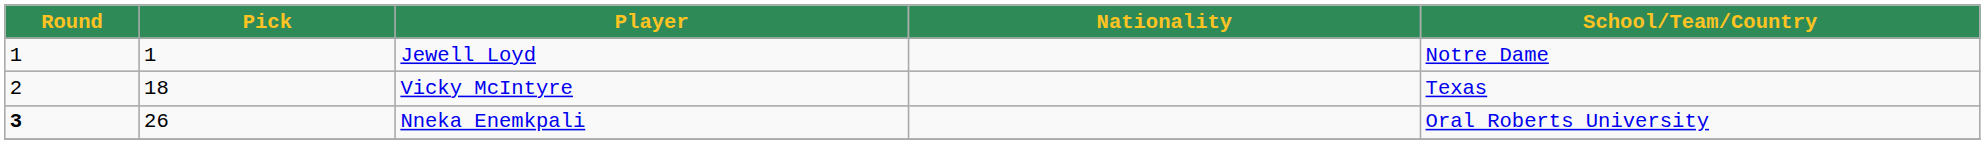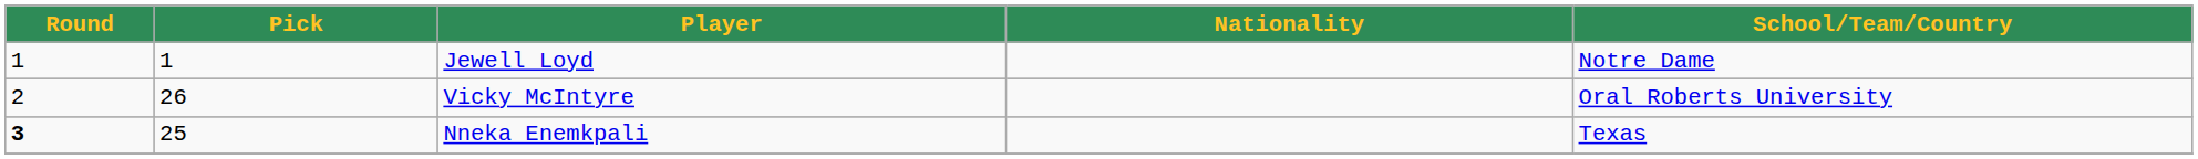Vicky McIntyre | Pick: 18 -> 26
Vicky McIntyre | School/Team/Country: Texas -> Oral Roberts University
Nneka Enemkpali | Pick: 26 -> 25
Nneka Enemkpali | School/Team/Country: Oral Roberts University -> Texas
